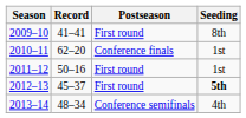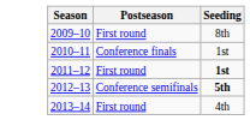- column: Record | 41–41 | 62–20 | 50–16 | 45–37 | 48–34
2011–12 | Seeding: normal -> bold
2012–13 | Postseason: First round -> Conference semifinals
2013–14 | Postseason: Conference semifinals -> First round
